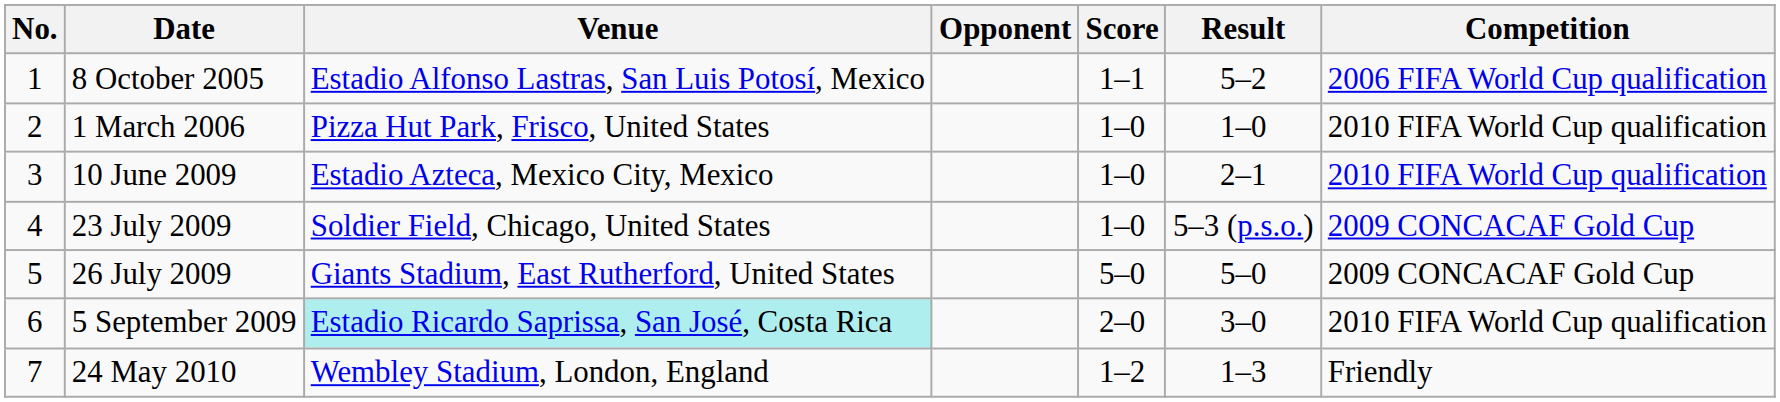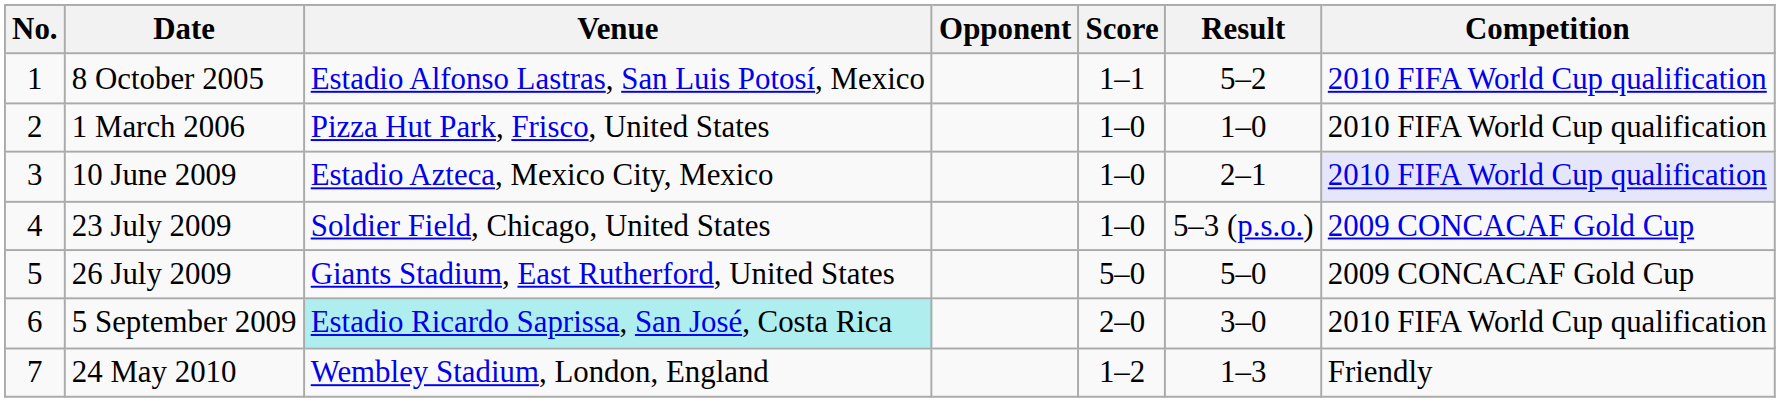8 October 2005 | Competition: 2006 FIFA World Cup qualification -> 2010 FIFA World Cup qualification
10 June 2009 | Competition: no background -> lavender background
